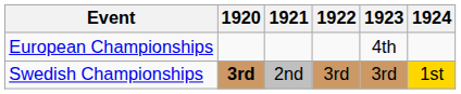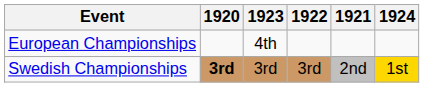columns swapped: 1921 <-> 1923
